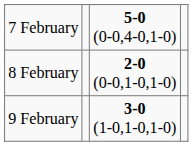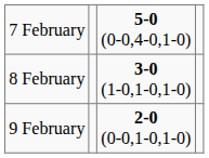8 February | column 3: 2-0 (0-0,1-0,1-0) -> 3-0 (1-0,1-0,1-0)
9 February | column 3: 3-0 (1-0,1-0,1-0) -> 2-0 (0-0,1-0,1-0)
